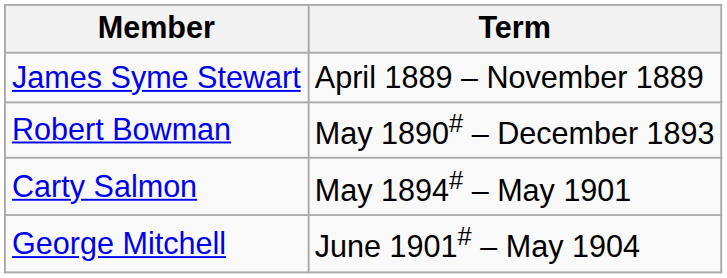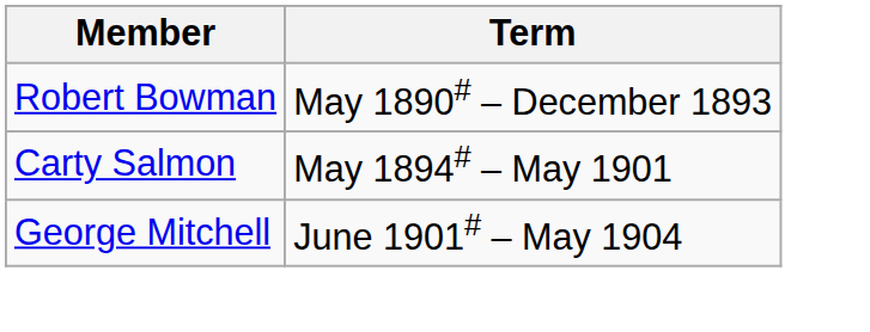- row: James Syme Stewart | April 1889 – November 1889
